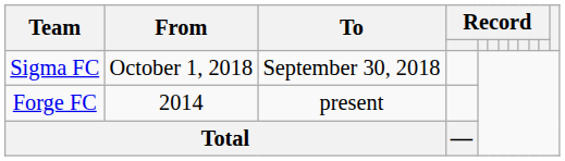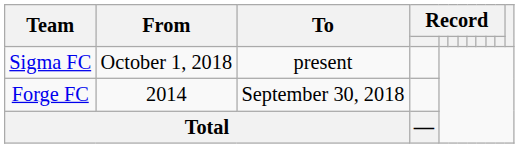Sigma FC | To: September 30, 2018 -> present
Forge FC | To: present -> September 30, 2018
